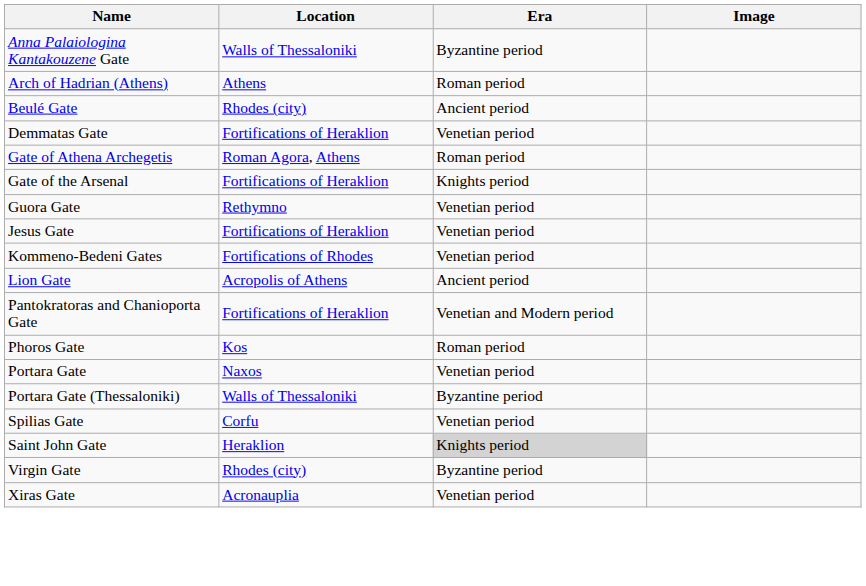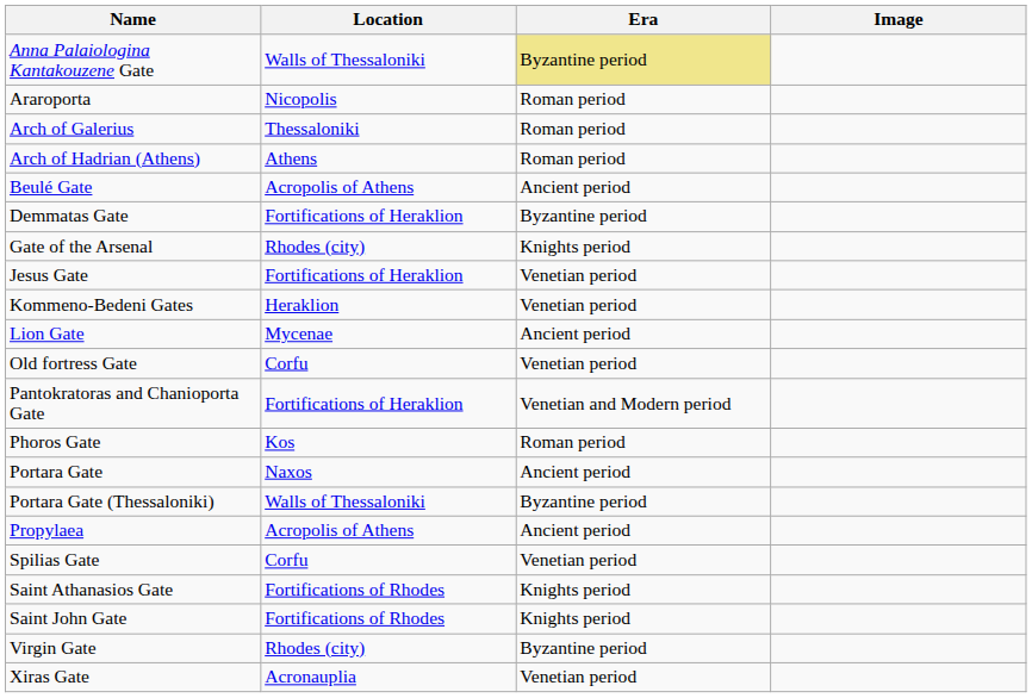Anna Palaiologina Kantakouzene Gate | Era: no background -> khaki background
+ row: Araroporta | Nicopolis | Roman period
+ row: Arch of Galerius | Thessaloniki | Roman period
Beulé Gate | Location: Rhodes (city) -> Acropolis of Athens
Demmatas Gate | Era: Venetian period -> Byzantine period
- row: Gate of Athena Archegetis | Roman Agora, Athens | Roman period
Gate of the Arsenal | Location: Fortifications of Heraklion -> Rhodes (city)
- row: Guora Gate | Rethymno | Venetian period
Kommeno-Bedeni Gates | Location: Fortifications of Rhodes -> Heraklion
Lion Gate | Location: Acropolis of Athens -> Mycenae
+ row: Old fortress Gate | Corfu | Venetian period
Portara Gate | Era: Venetian period -> Ancient period
+ row: Propylaea | Acropolis of Athens | Ancient period
+ row: Saint Athanasios Gate | Fortifications of Rhodes | Knights period
Saint John Gate | Location: Heraklion -> Fortifications of Rhodes
Saint John Gate | Era: lightgrey background -> no background
